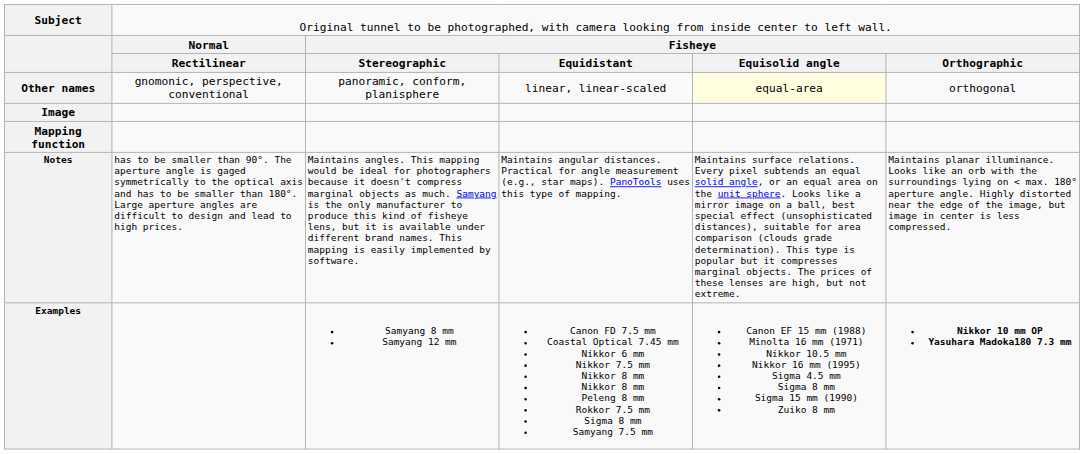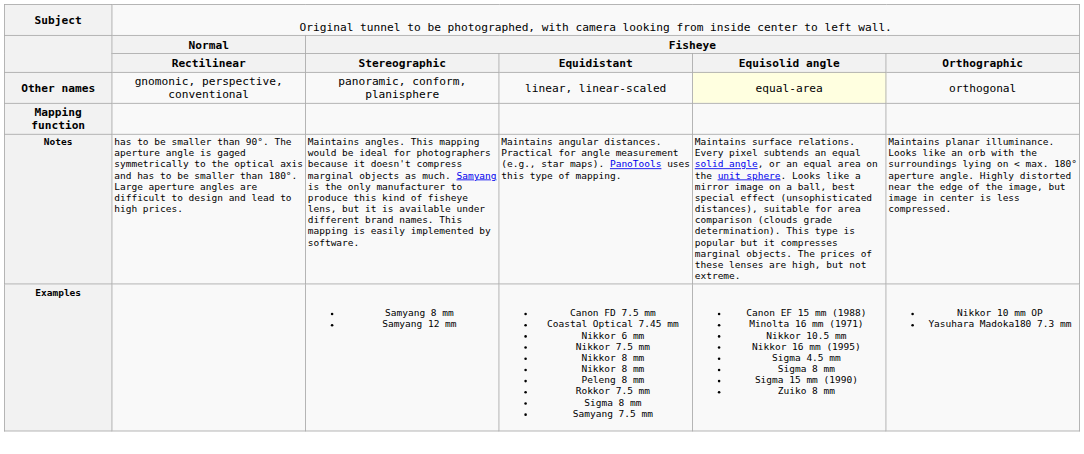- row: Image
Examples | column 6: bold -> normal
